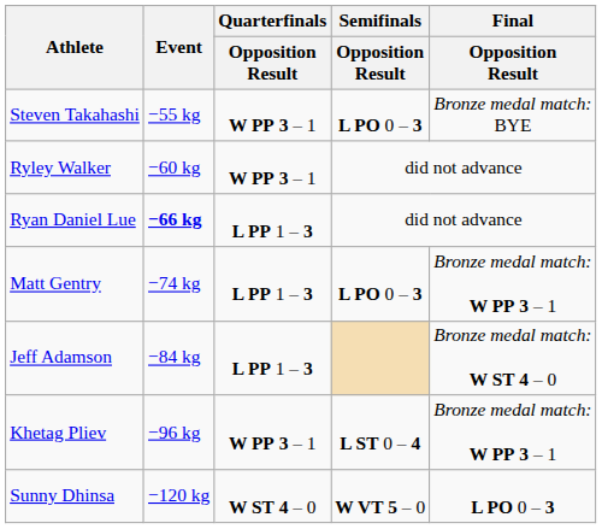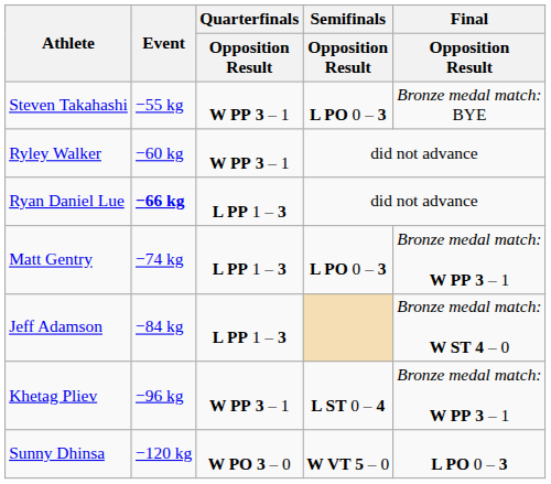Sunny Dhinsa | Quarterfinals / Opposition Result: W ST 4 – 0 -> W PO 3 – 0
